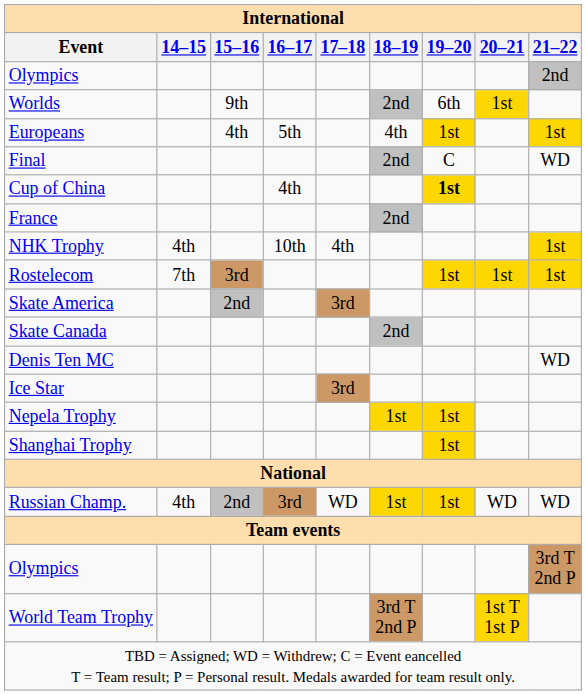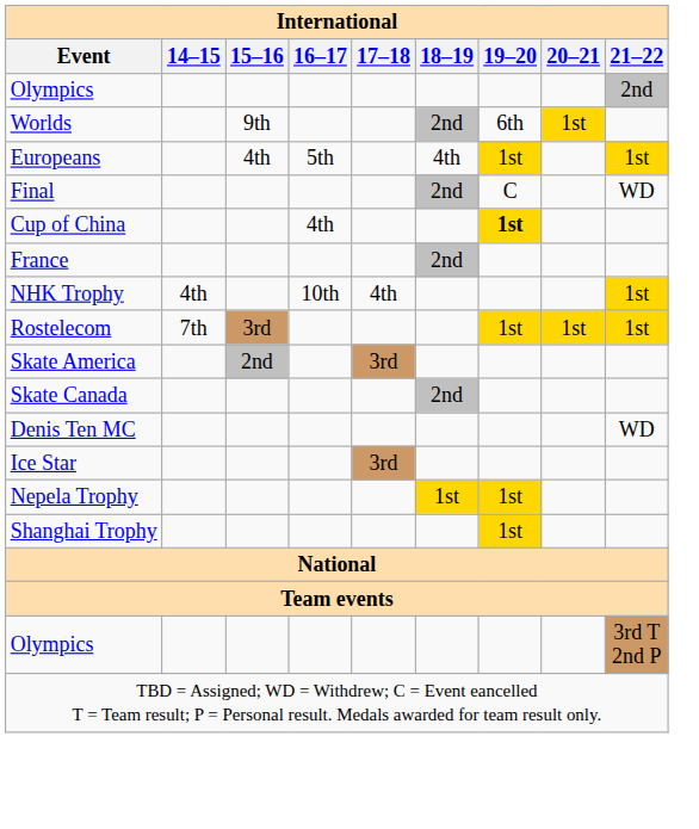- row: Russian Champ. | 4th | 2nd | 3rd | WD | 1st | 1st | WD | WD
- row: World Team Trophy | 3rd T 2nd P | 1st T 1st P
